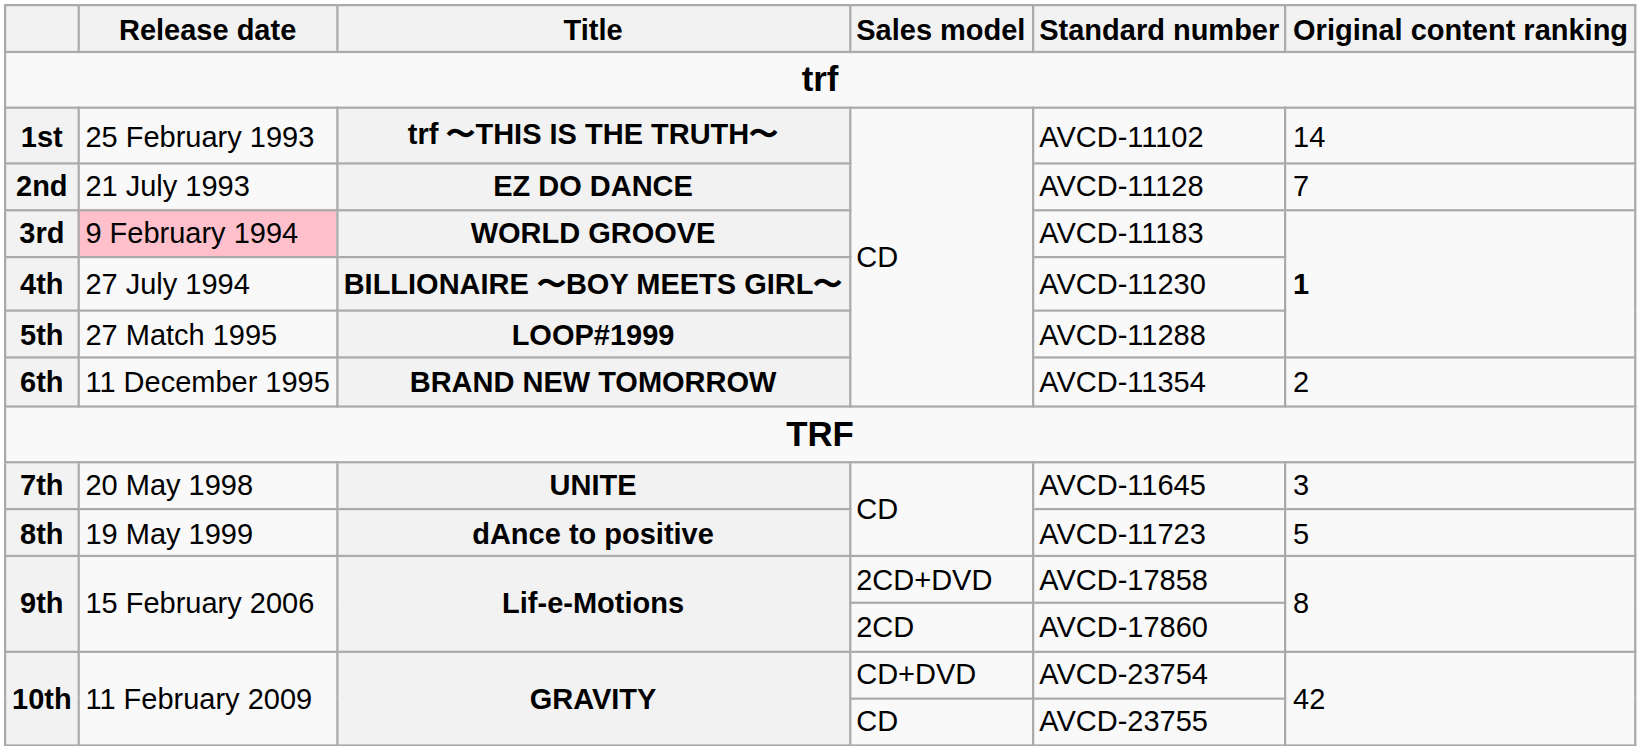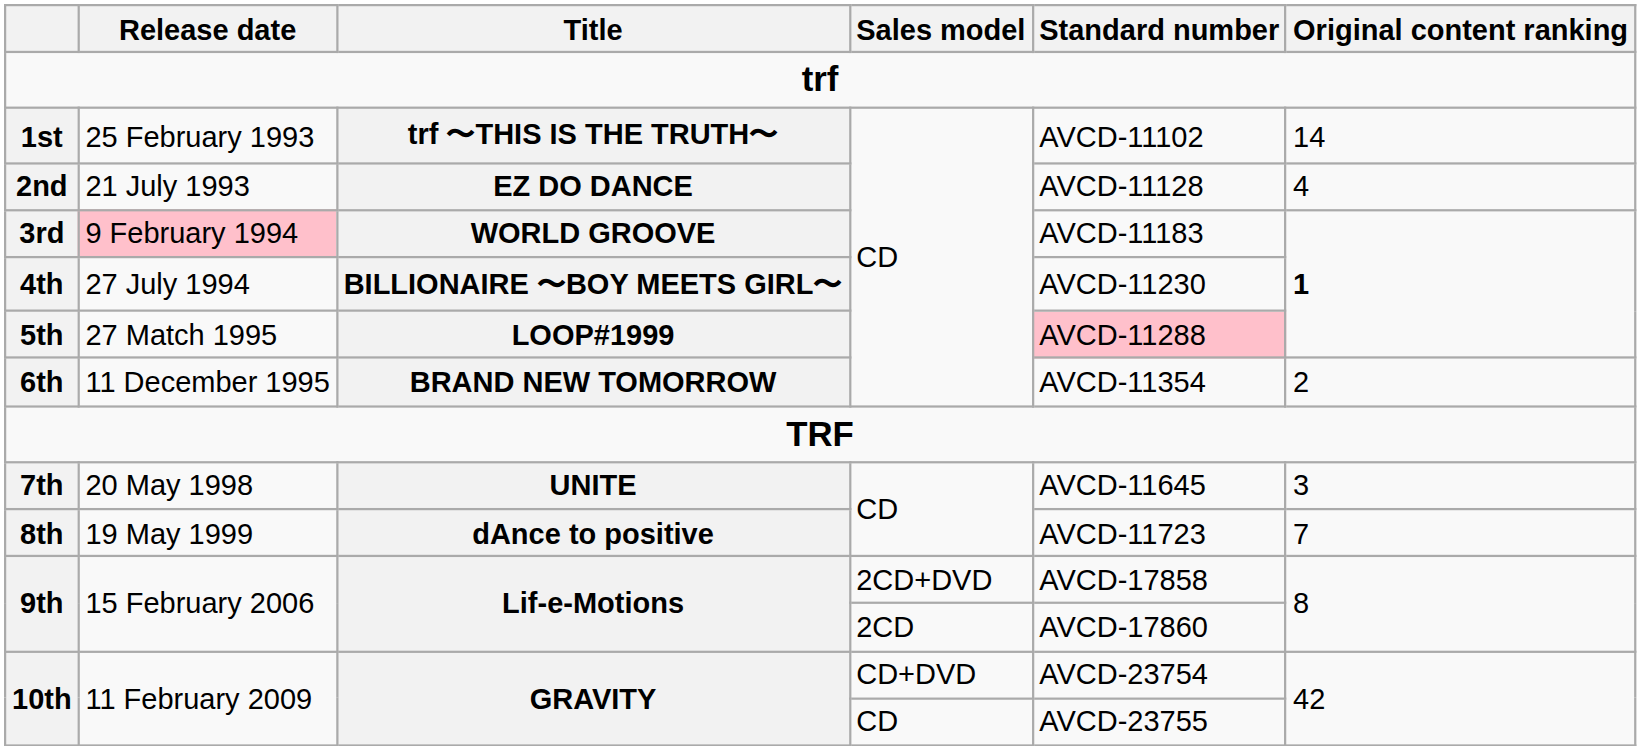2nd | Original content ranking: 7 -> 4
5th | Standard number: no background -> pink background
8th | Original content ranking: 5 -> 7
